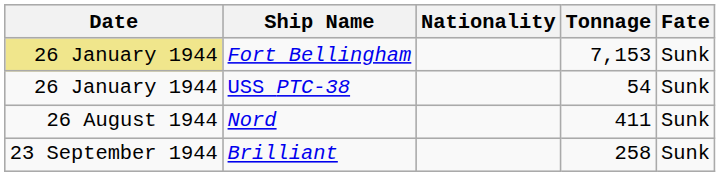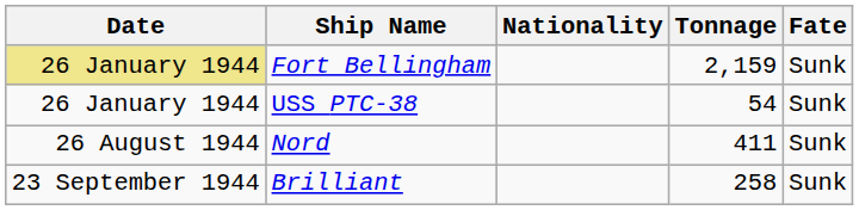Fort Bellingham | Tonnage: 7,153 -> 2,159
